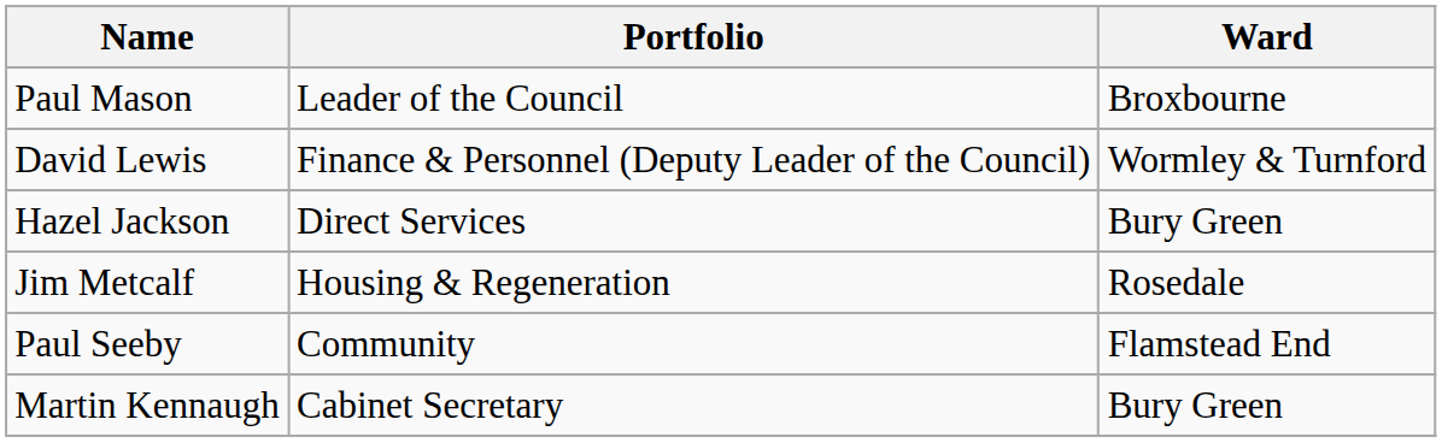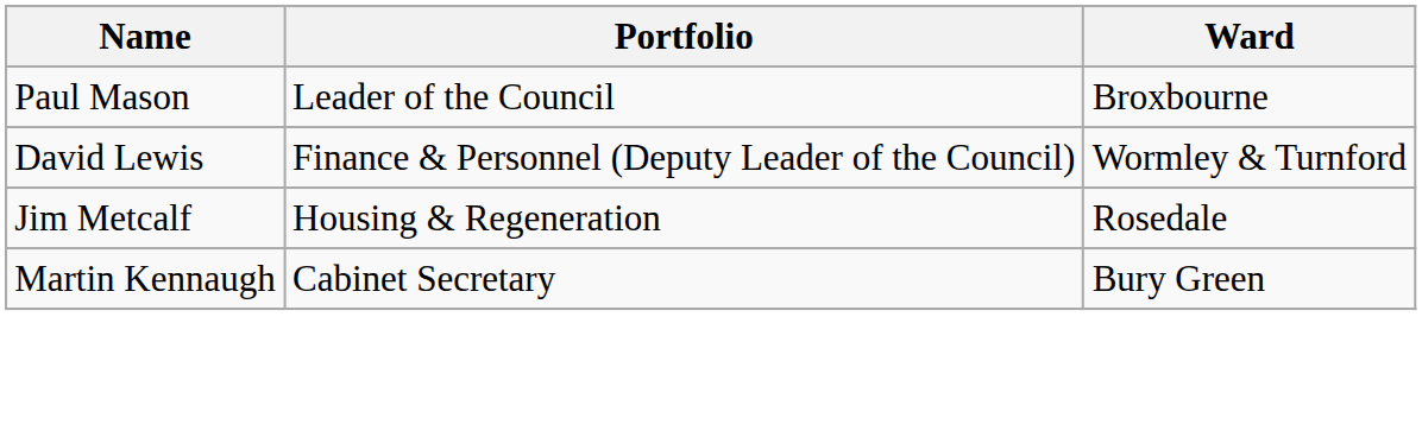- row: Hazel Jackson | Direct Services | Bury Green
- row: Paul Seeby | Community | Flamstead End
